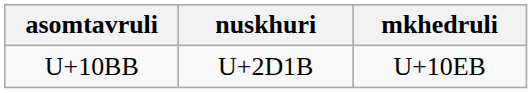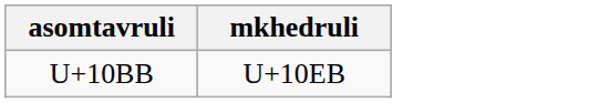- column: nuskhuri | U+2D1B
